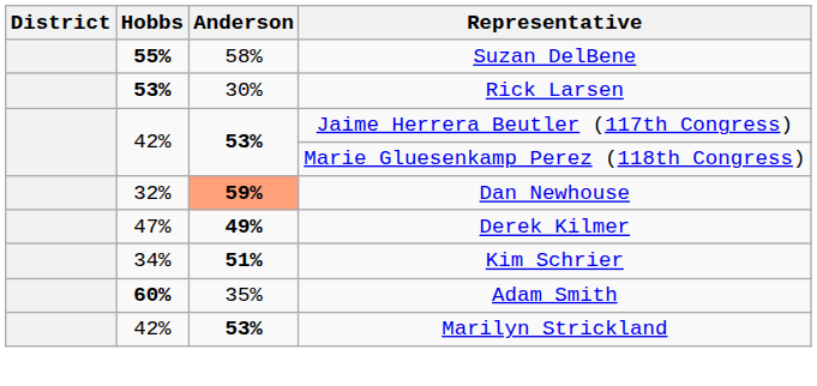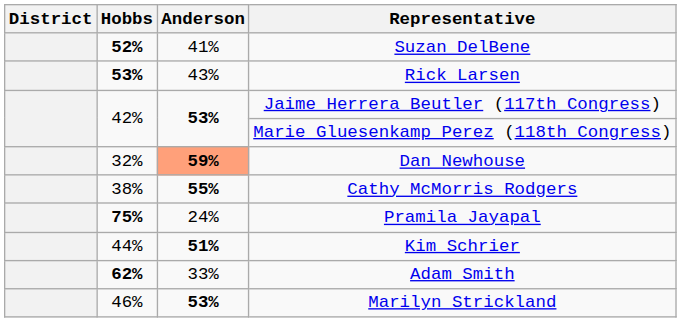Suzan DelBene | Hobbs: 55% -> 52%
Suzan DelBene | Anderson: 58% -> 41%
Rick Larsen | Anderson: 30% -> 43%
+ row: 38% | 55% | Cathy McMorris Rodgers
- row: 47% | 49% | Derek Kilmer
+ row: 75% | 24% | Pramila Jayapal
Kim Schrier | Hobbs: 34% -> 44%
Adam Smith | Hobbs: 60% -> 62%
Adam Smith | Anderson: 35% -> 33%
Marilyn Strickland | Hobbs: 42% -> 46%
